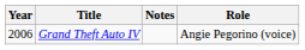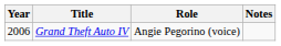columns swapped: Role <-> Notes
